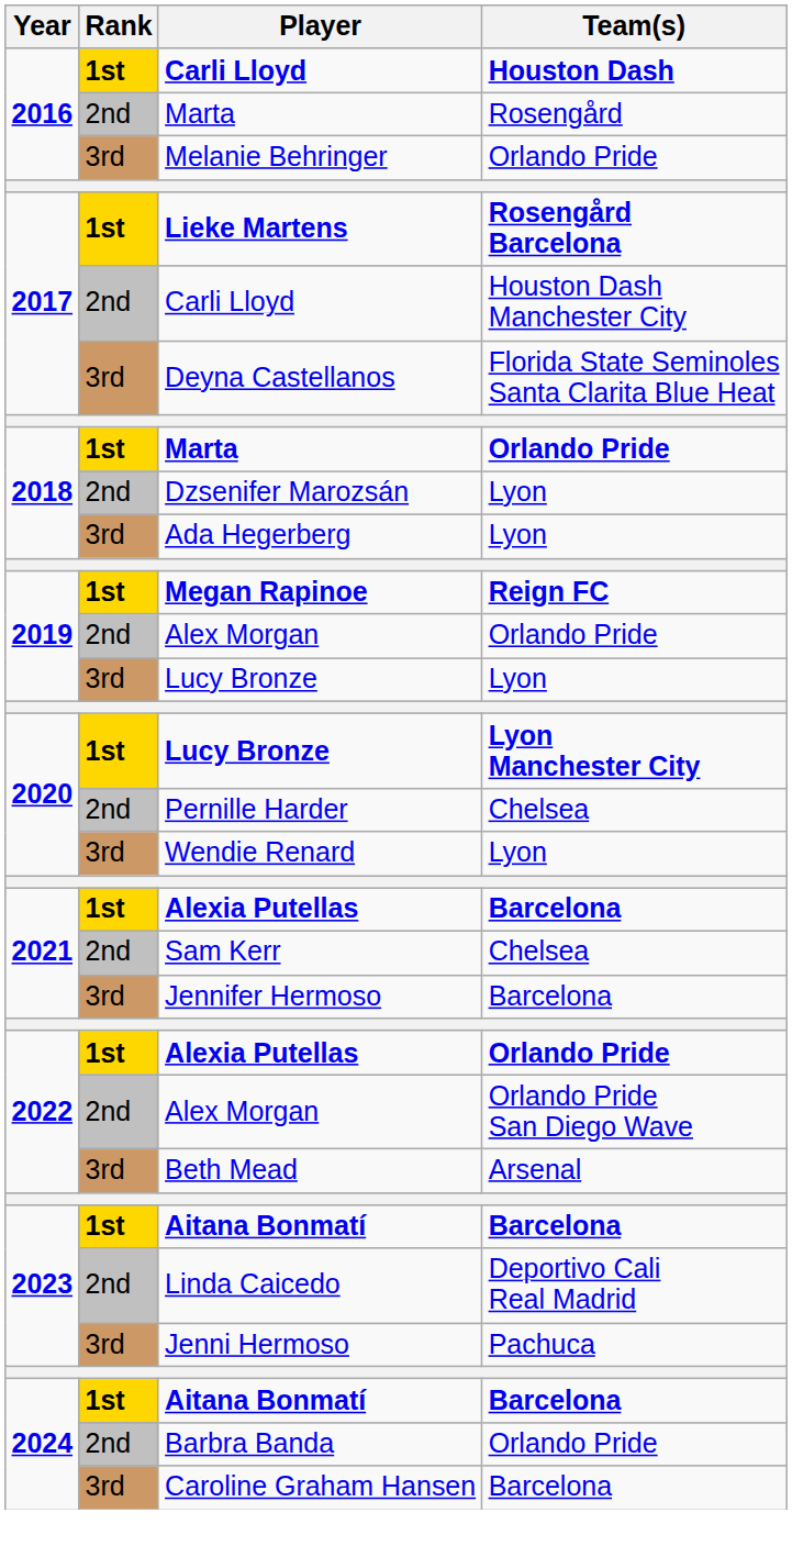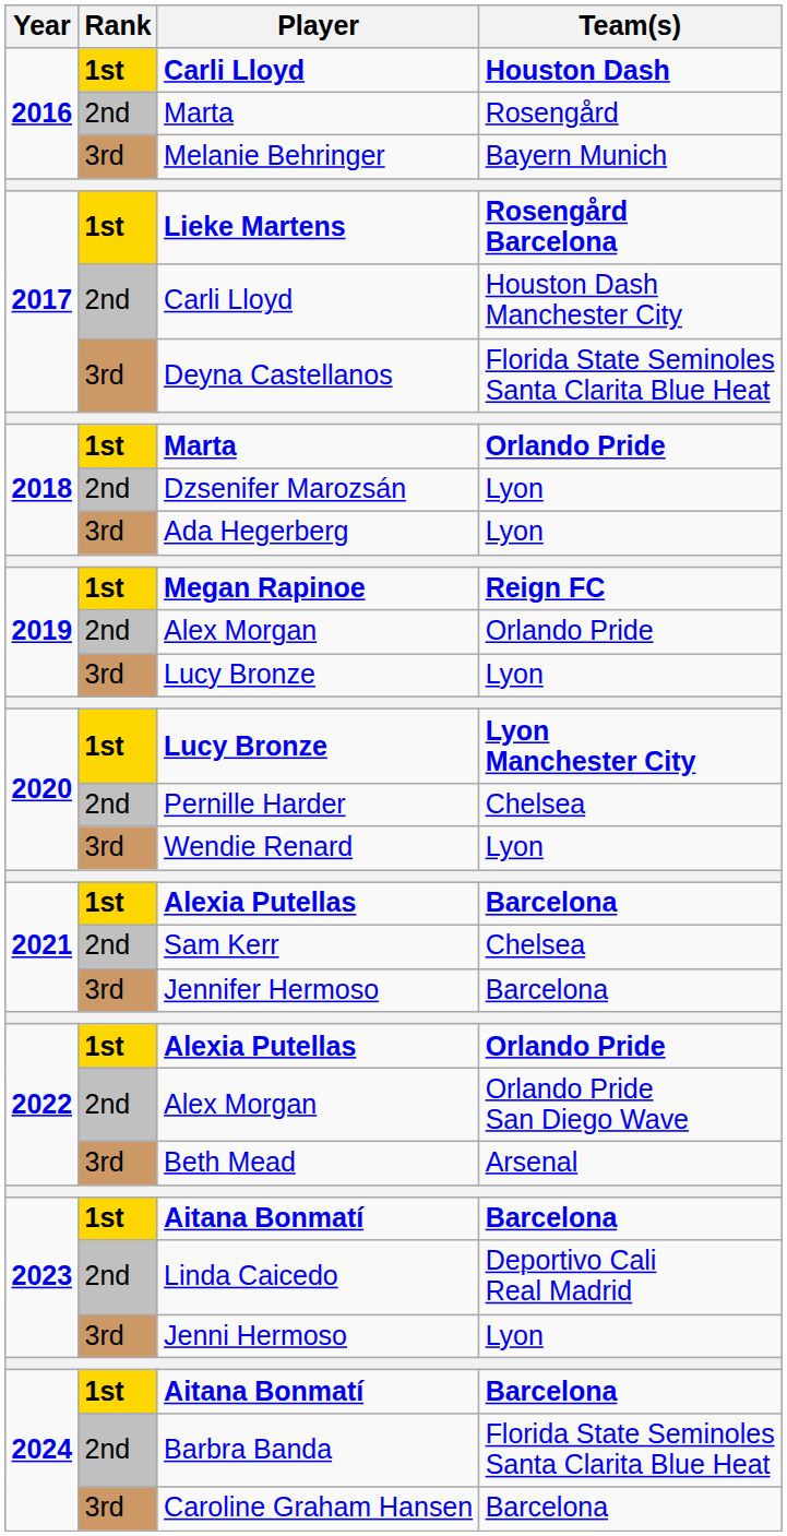Melanie Behringer | Team(s): Orlando Pride -> Bayern Munich
Jenni Hermoso | Team(s): Pachuca -> Lyon
Barbra Banda | Team(s): Orlando Pride -> Florida State Seminoles Santa Clarita Blue Heat
